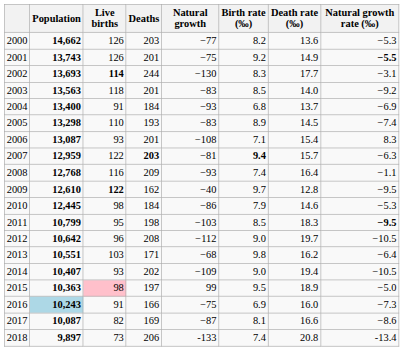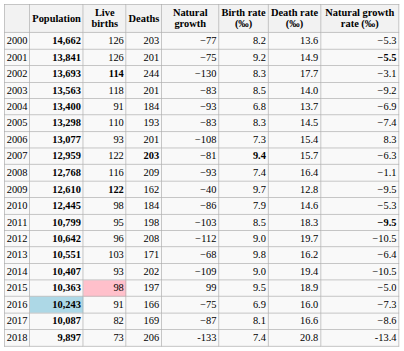2001 | Population: 13,743 -> 13,841
2005 | Birth rate (‰): 8.9 -> 8.3
2006 | Population: 13,087 -> 13,077
2006 | Birth rate (‰): 7.1 -> 7.3
